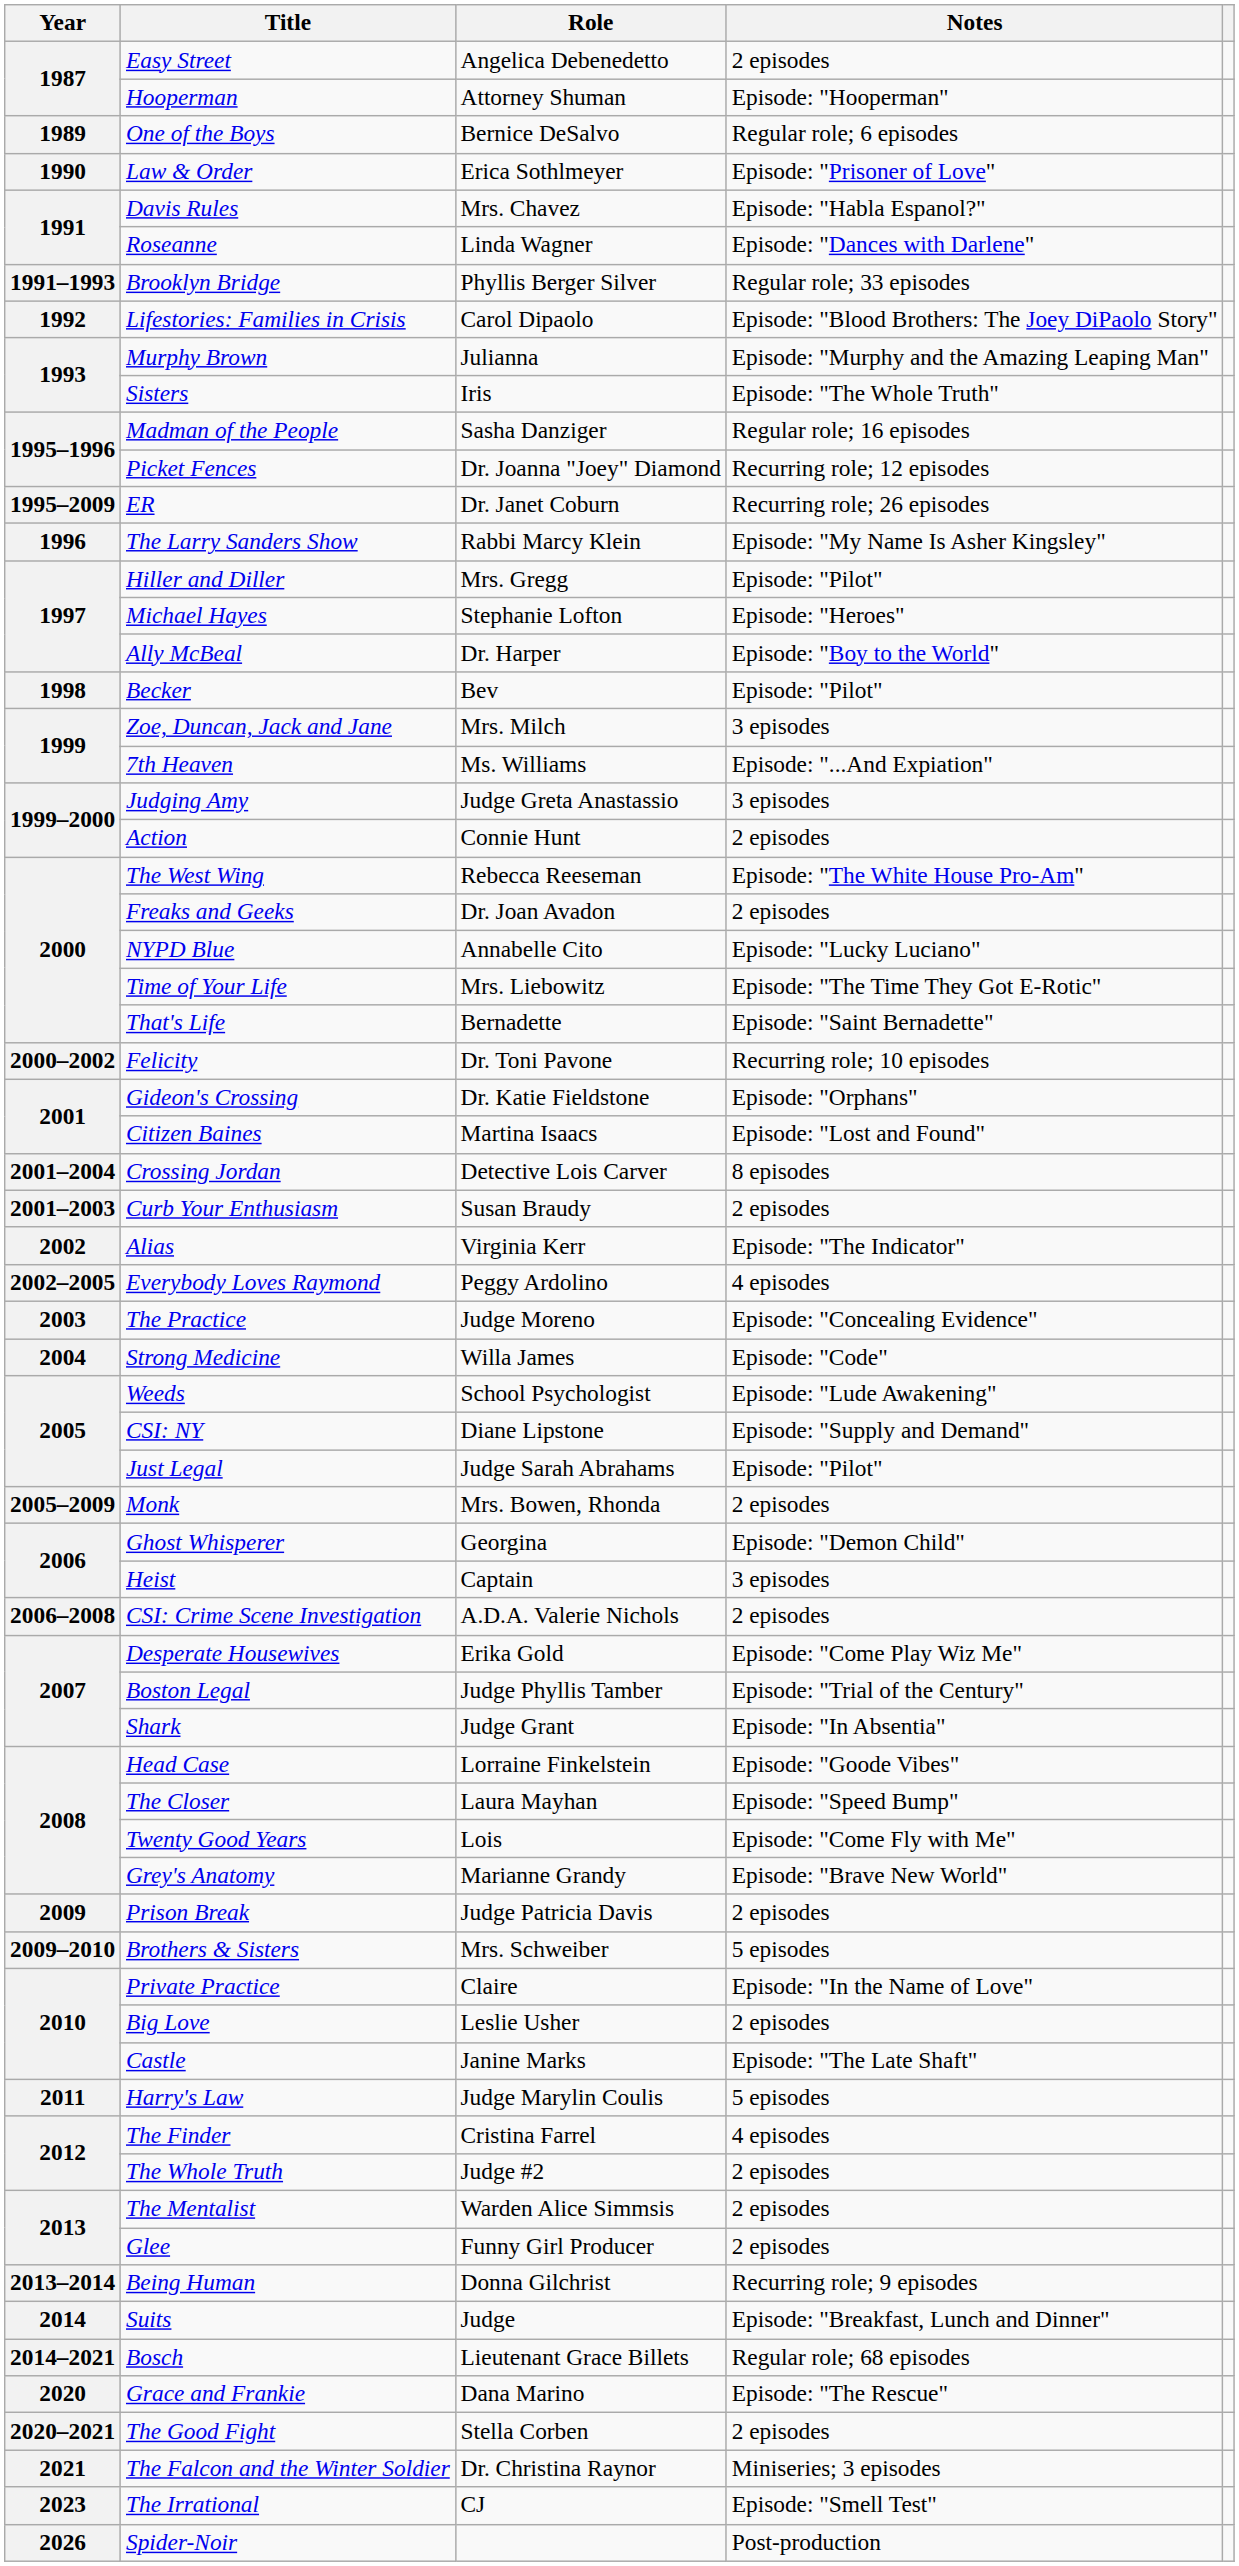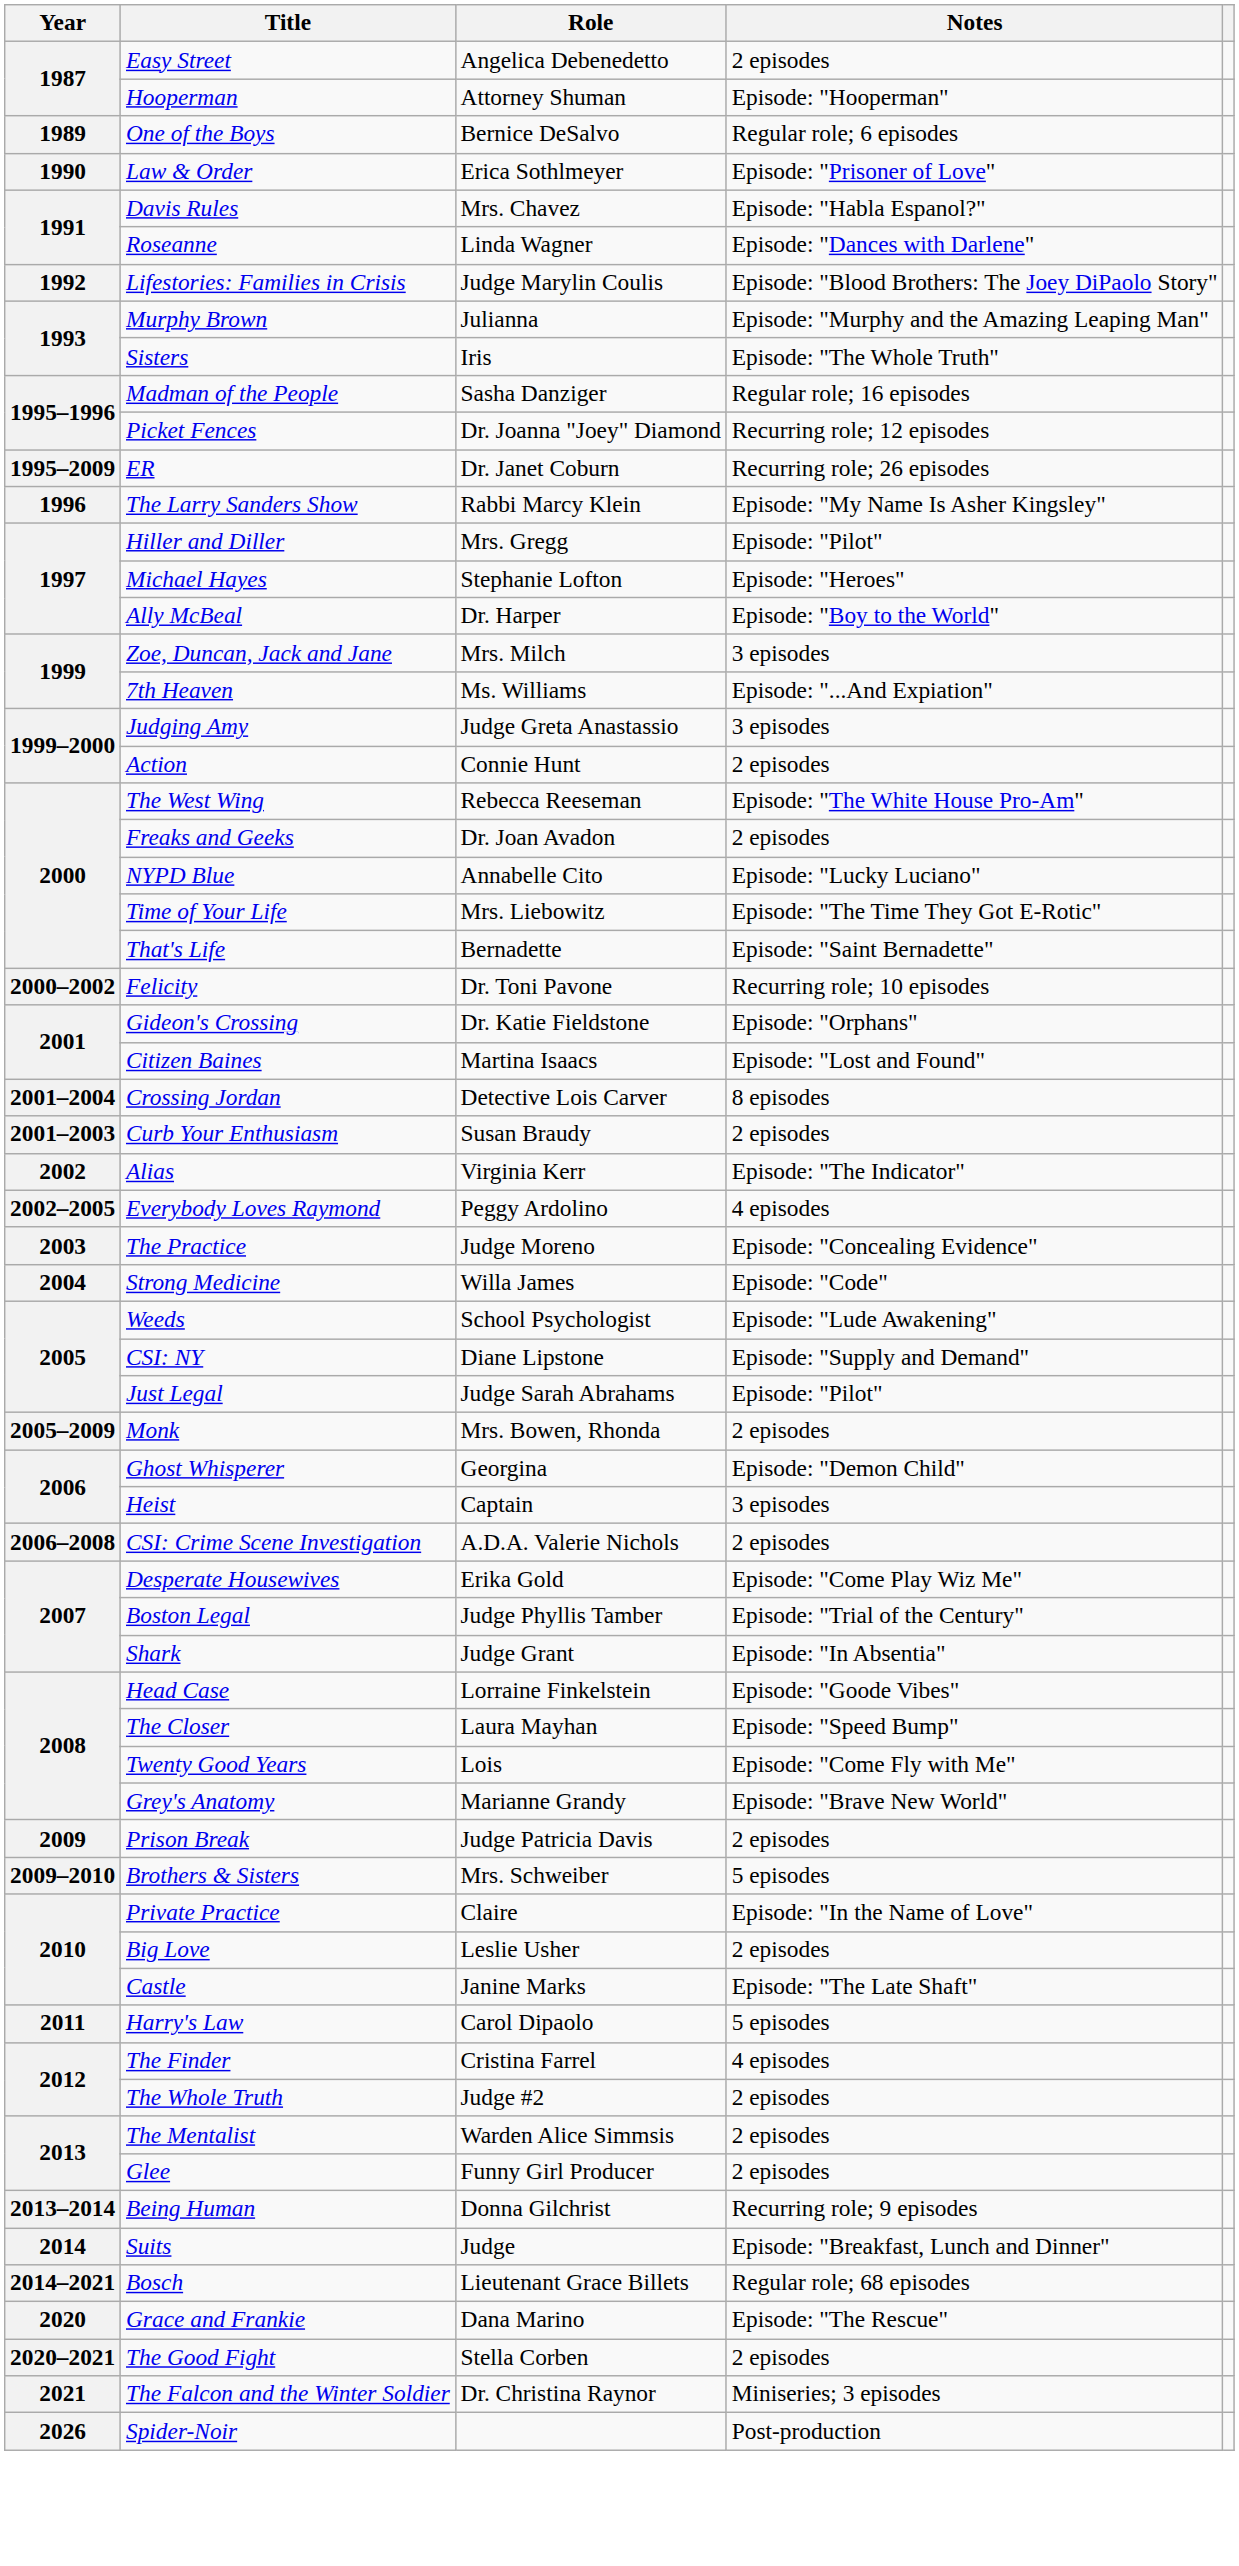- row: 1991–1993 | Brooklyn Bridge | Phyllis Berger Silver | Regular role; 33 episodes
Lifestories: Families in Crisis | Role: Carol Dipaolo -> Judge Marylin Coulis
- row: 1998 | Becker | Bev | Episode: "Pilot"
Harry's Law | Role: Judge Marylin Coulis -> Carol Dipaolo
- row: 2023 | The Irrational | CJ | Episode: "Smell Test"
